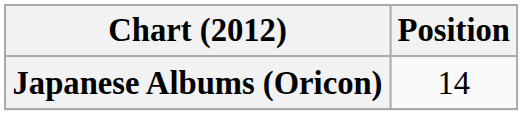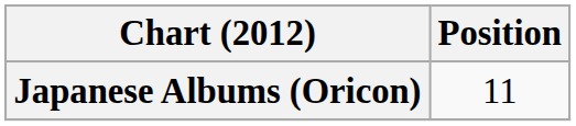Japanese Albums (Oricon) | Position: 14 -> 11
